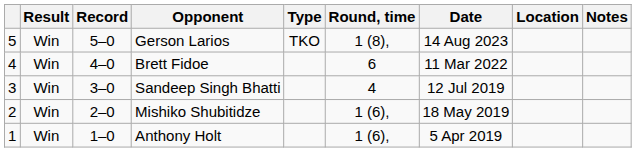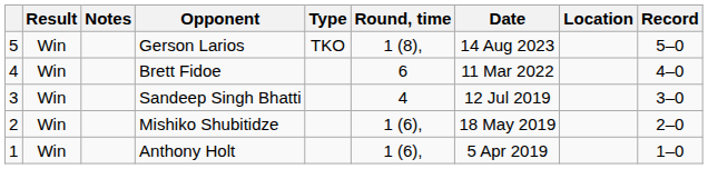columns swapped: Record <-> Notes
